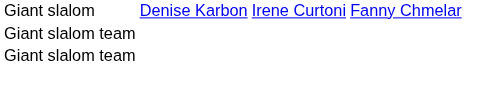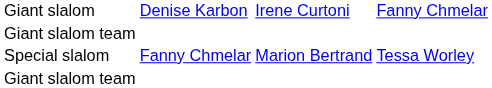+ row: Special slalom | Fanny Chmelar | Marion Bertrand | Tessa Worley
